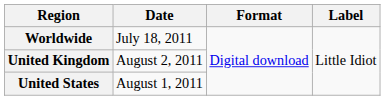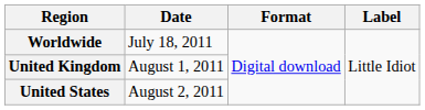United Kingdom | Date: August 2, 2011 -> August 1, 2011
United States | Date: August 1, 2011 -> August 2, 2011
